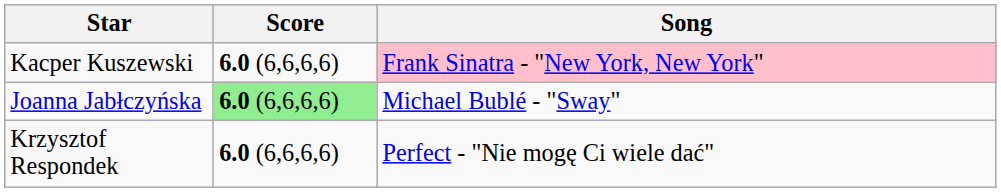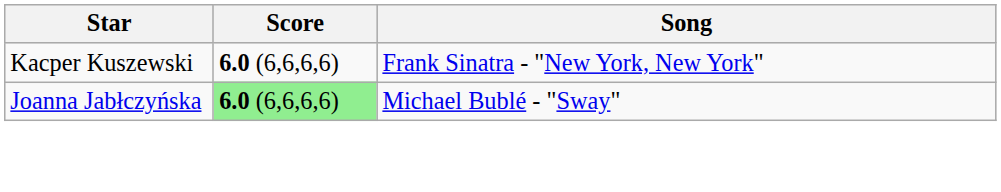Kacper Kuszewski | Song: pink background -> no background
- row: Krzysztof Respondek | 6.0 (6,6,6,6) | Perfect - "Nie mogę Ci wiele dać"
